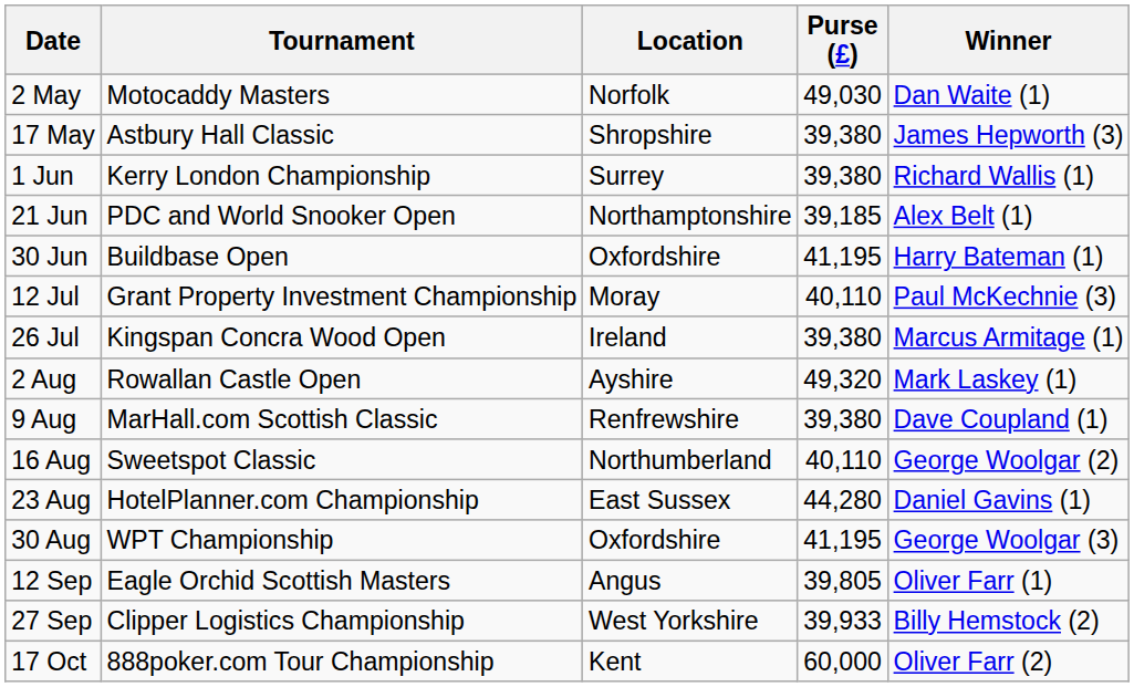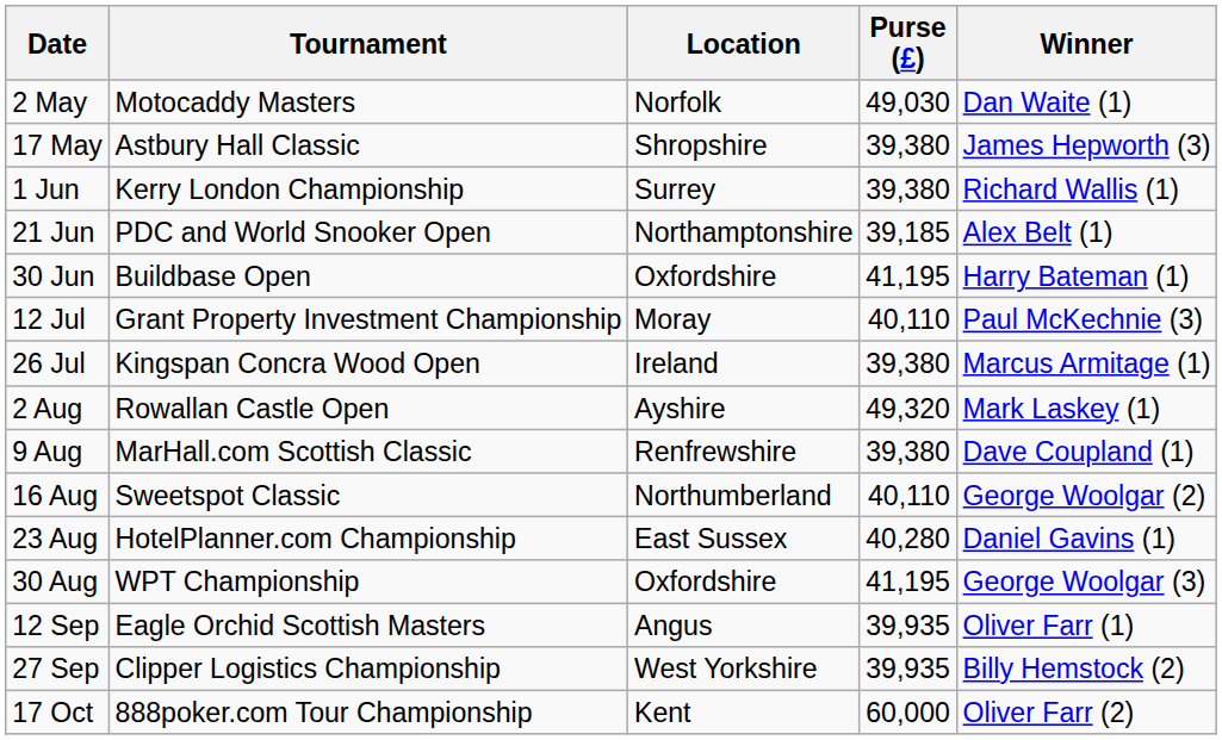23 Aug | Purse (£): 44,280 -> 40,280
12 Sep | Purse (£): 39,805 -> 39,935
27 Sep | Purse (£): 39,933 -> 39,935
